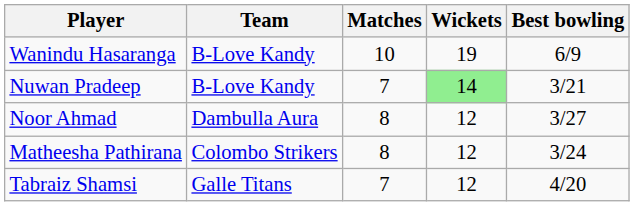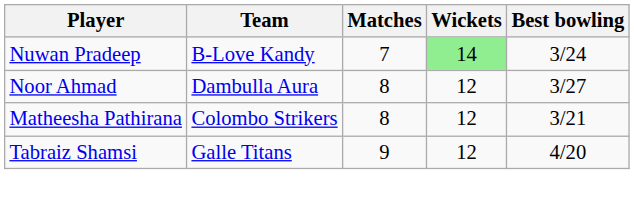- row: Wanindu Hasaranga | B-Love Kandy | 10 | 19 | 6/9
Nuwan Pradeep | Best bowling: 3/21 -> 3/24
Matheesha Pathirana | Best bowling: 3/24 -> 3/21
Tabraiz Shamsi | Matches: 7 -> 9
